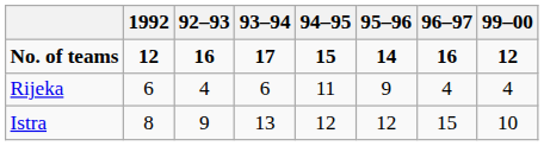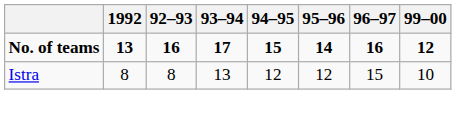No. of teams | 1992: 12 -> 13
- row: Rijeka | 6 | 4 | 6 | 11 | 9 | 4 | 4
Istra | 92–93: 9 -> 8
